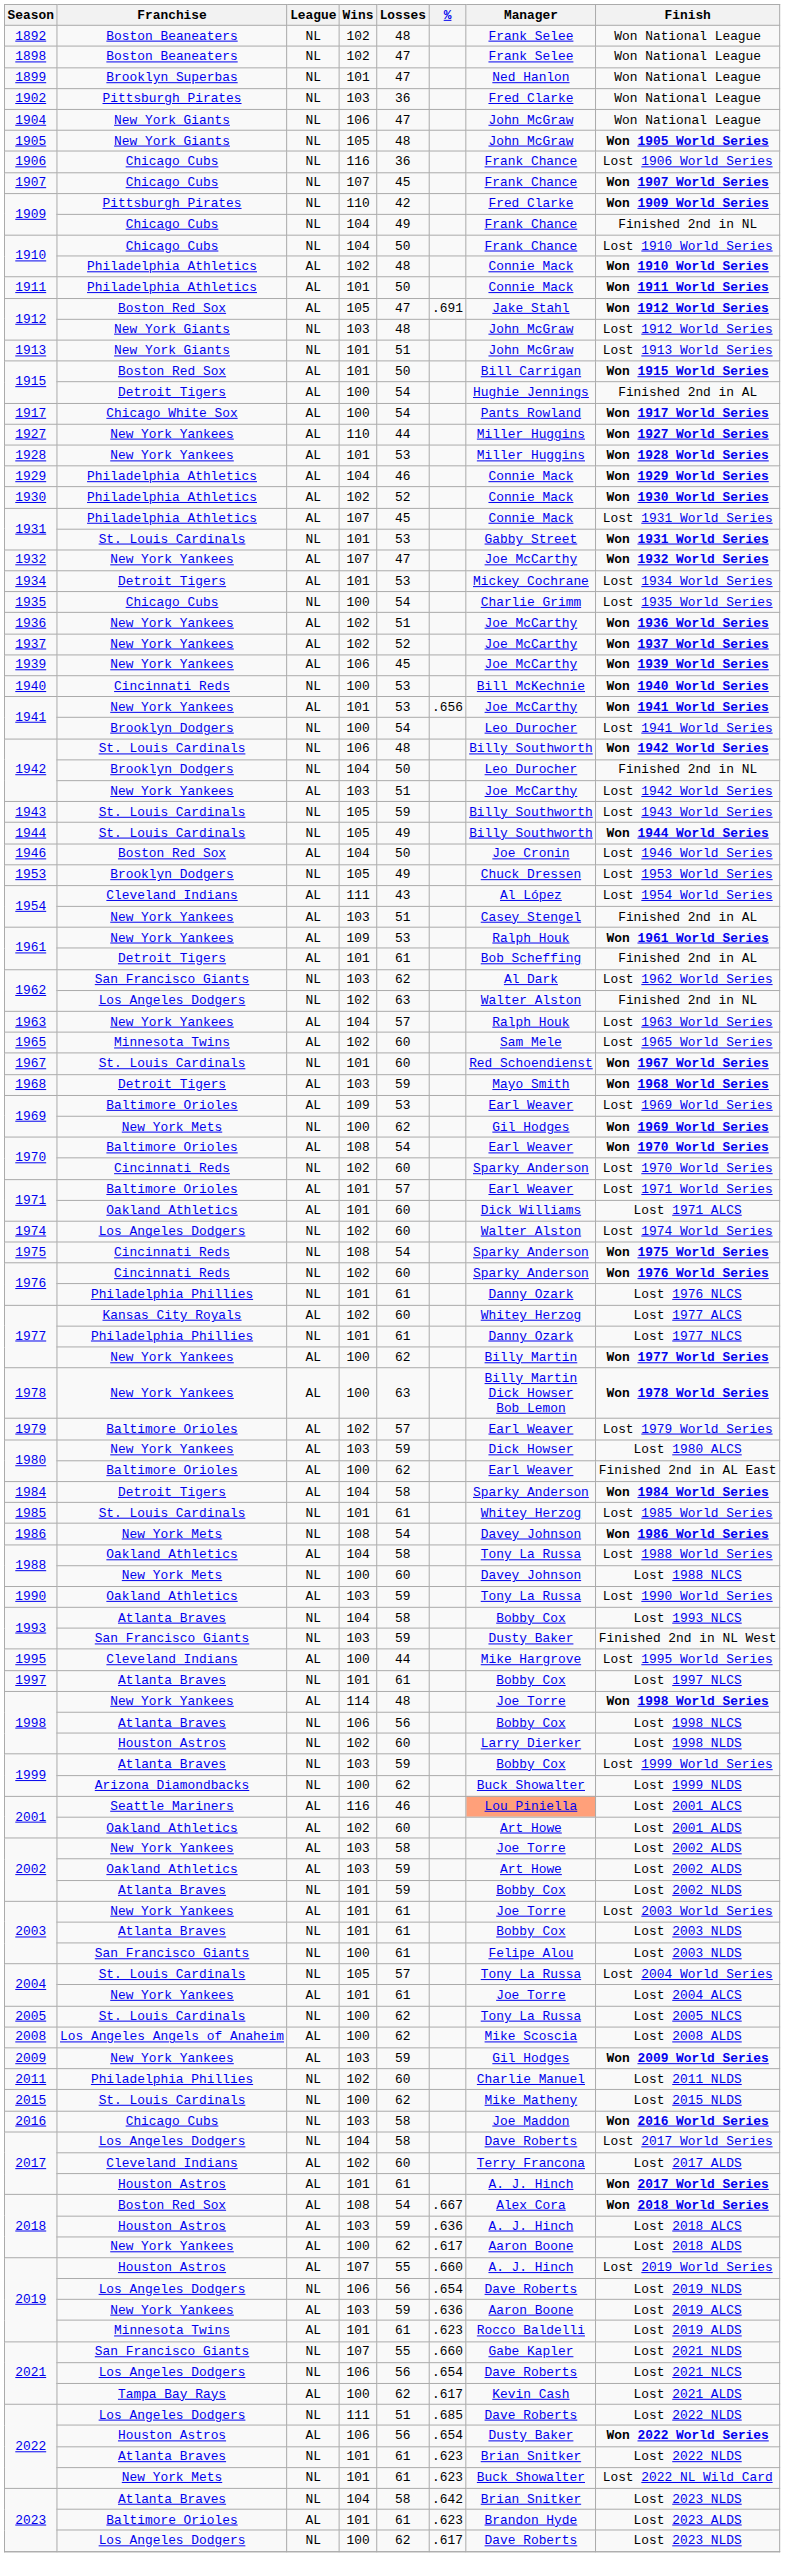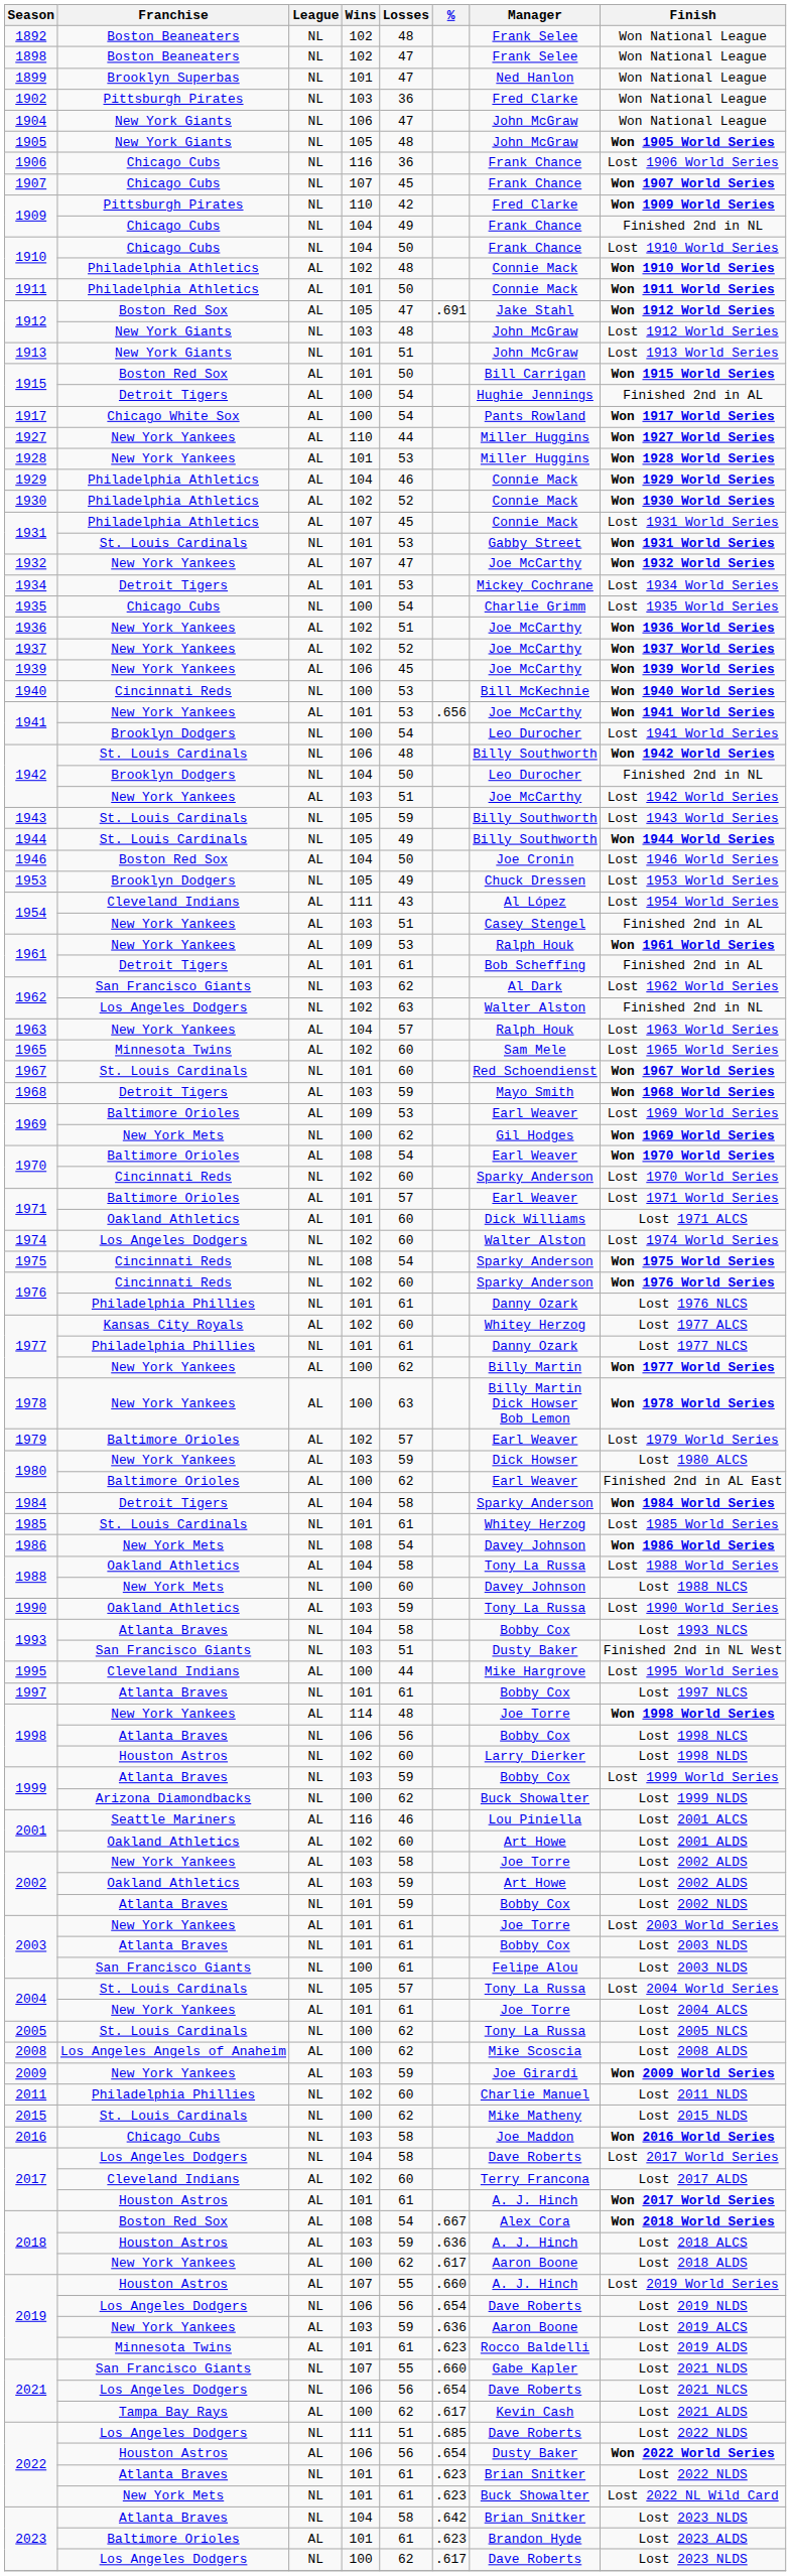1993 / San Francisco Giants | Losses: 59 -> 51
2001 / Seattle Mariners | Manager: lightsalmon background -> no background
2009 | Manager: Gil Hodges -> Joe Girardi
